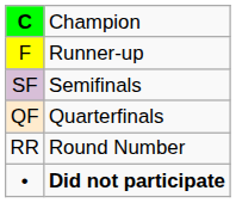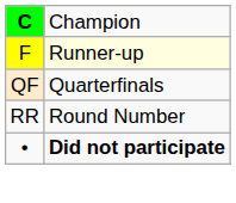F | column 2: no background -> lightyellow background
- row: SF | Semifinals
